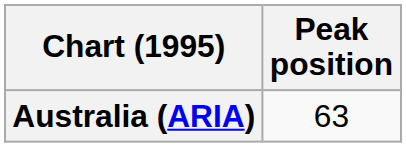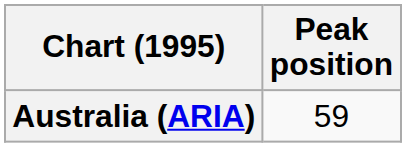Australia (ARIA) | Peak position: 63 -> 59
